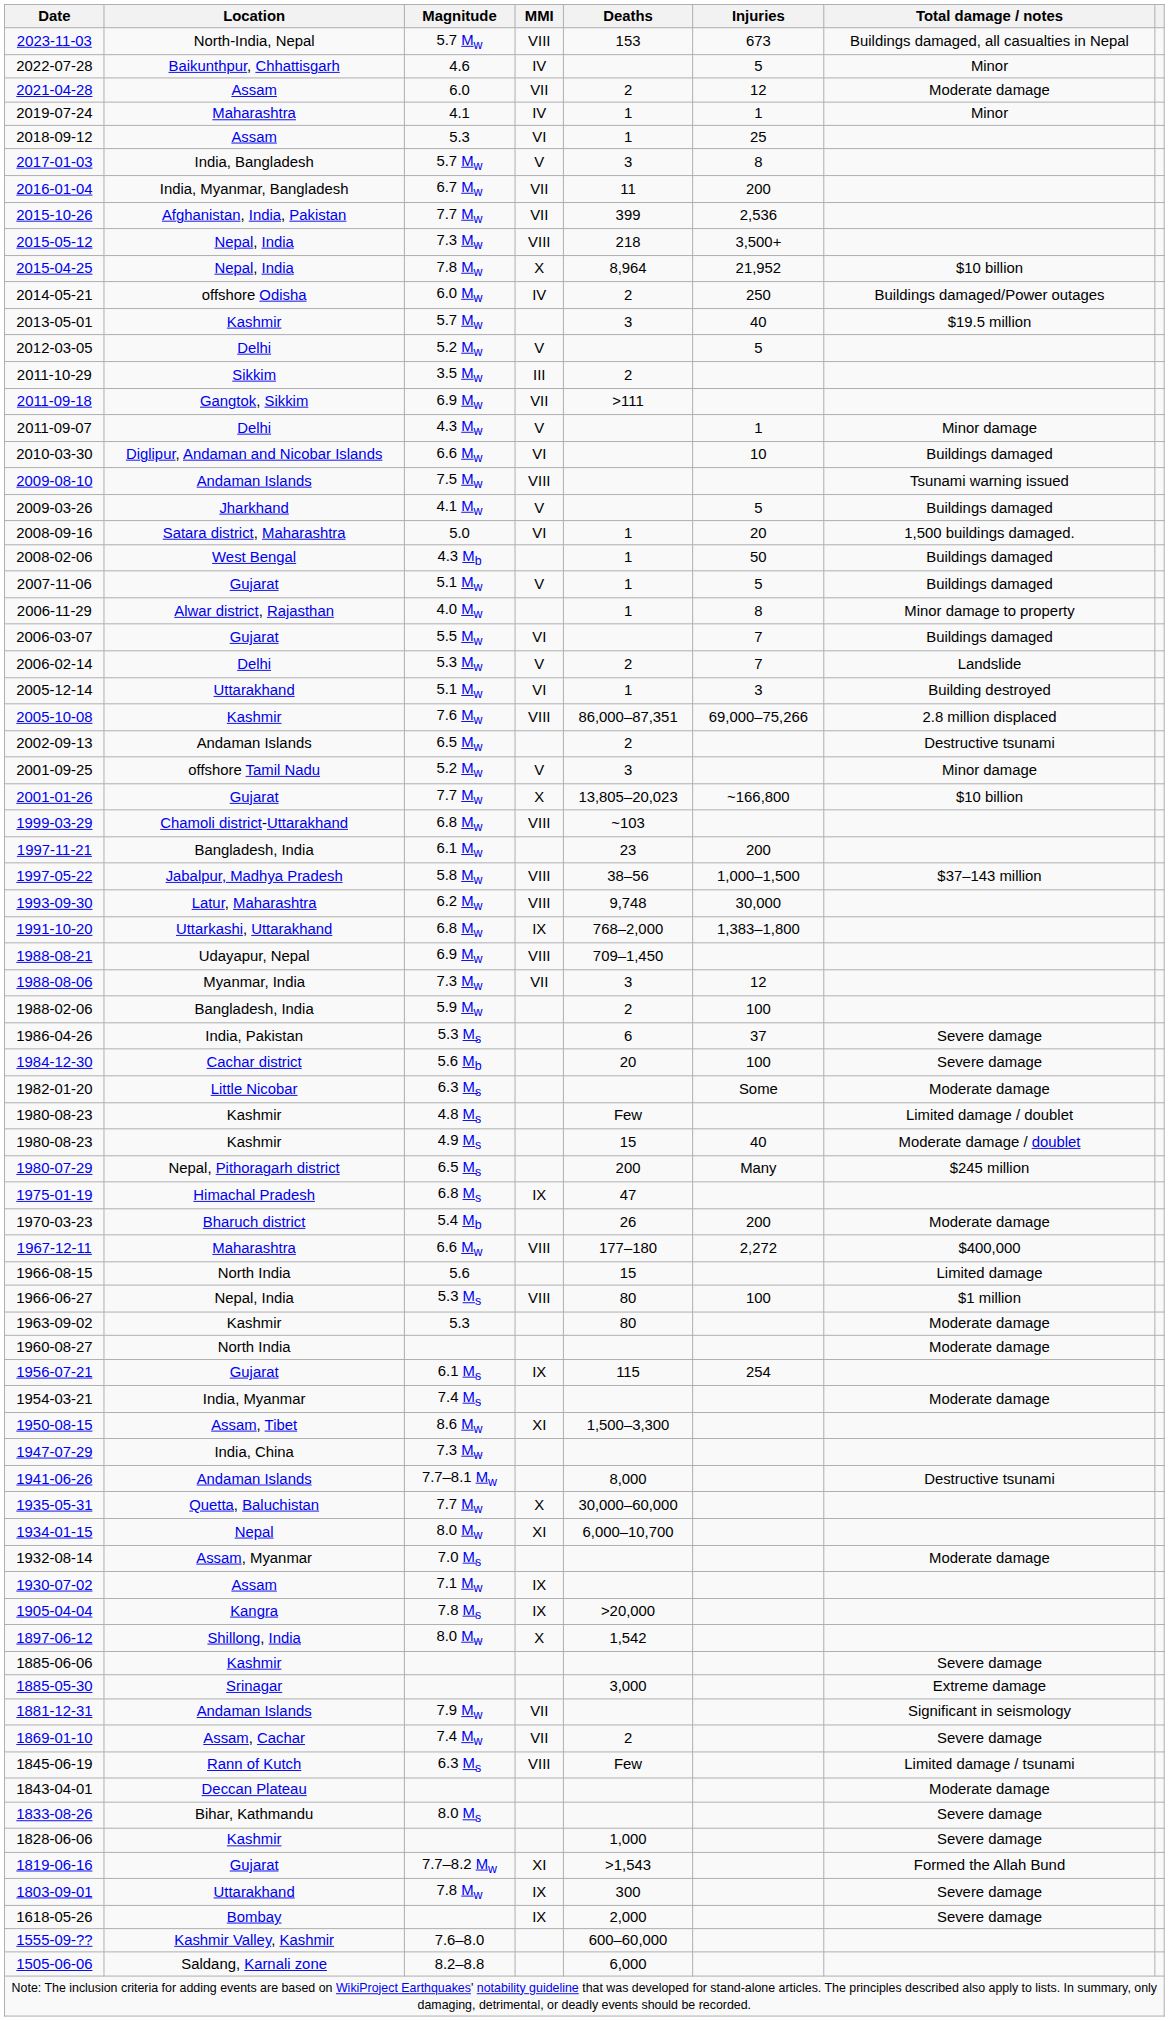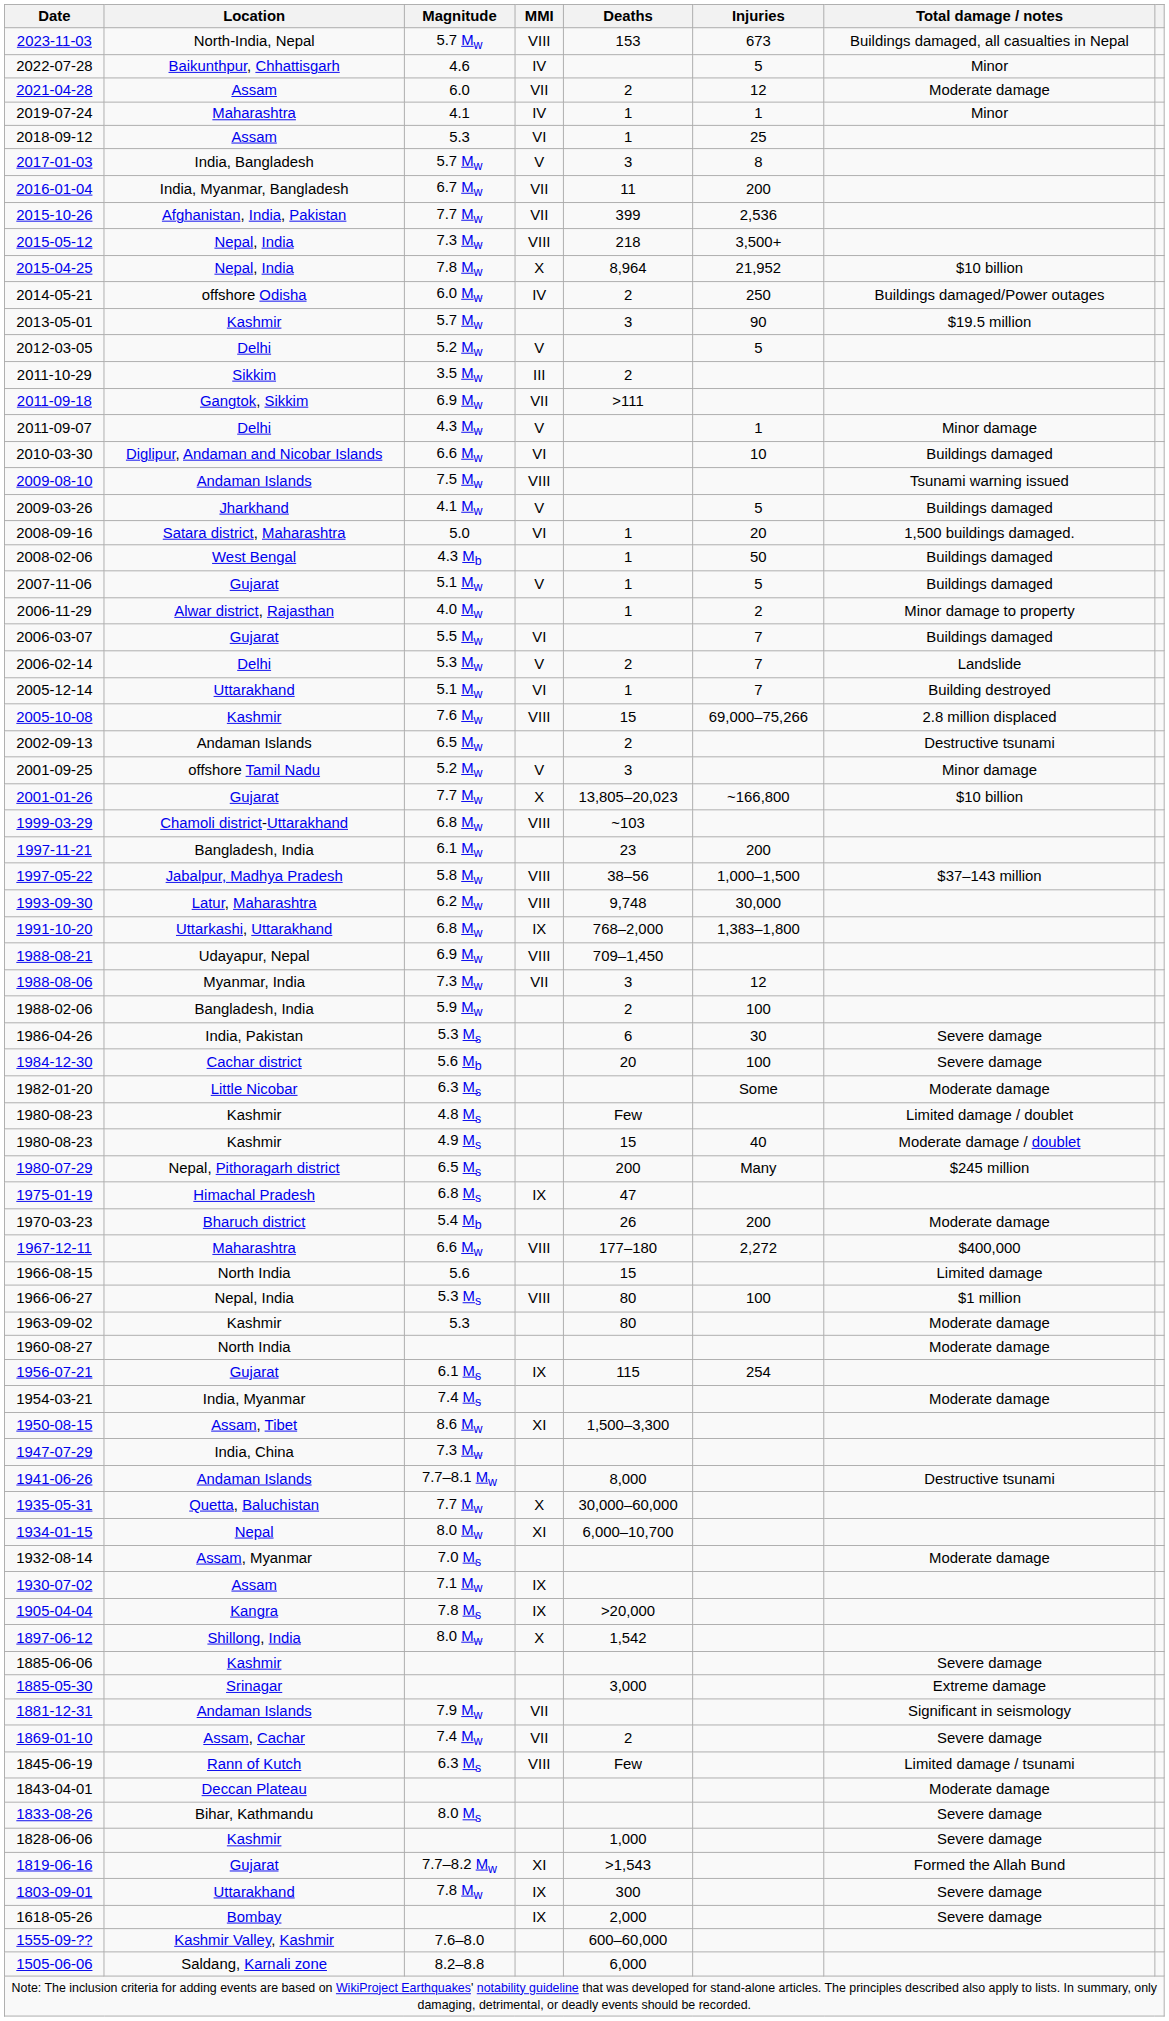2013-05-01 | Injuries: 40 -> 90
2006-11-29 | Injuries: 8 -> 2
2005-12-14 | Injuries: 3 -> 7
2005-10-08 | Deaths: 86,000–87,351 -> 15
1986-04-26 | Injuries: 37 -> 30
